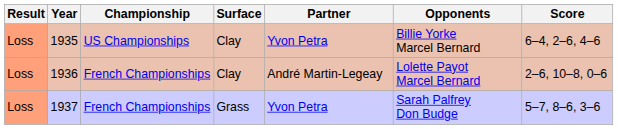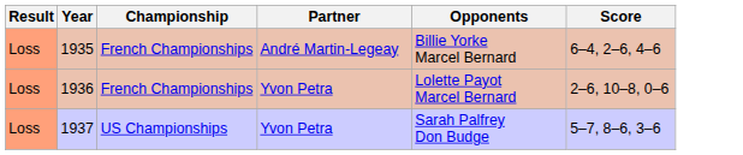- column: Surface | Clay | Clay | Grass
1935 | Championship: US Championships -> French Championships
1935 | Partner: Yvon Petra -> André Martin-Legeay
1936 | Partner: André Martin-Legeay -> Yvon Petra
1937 | Championship: French Championships -> US Championships
